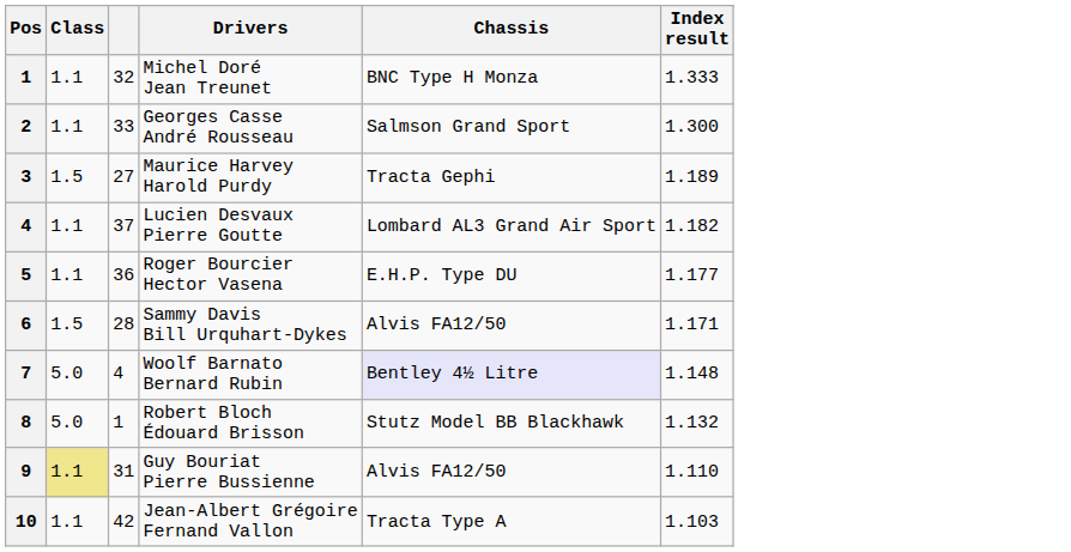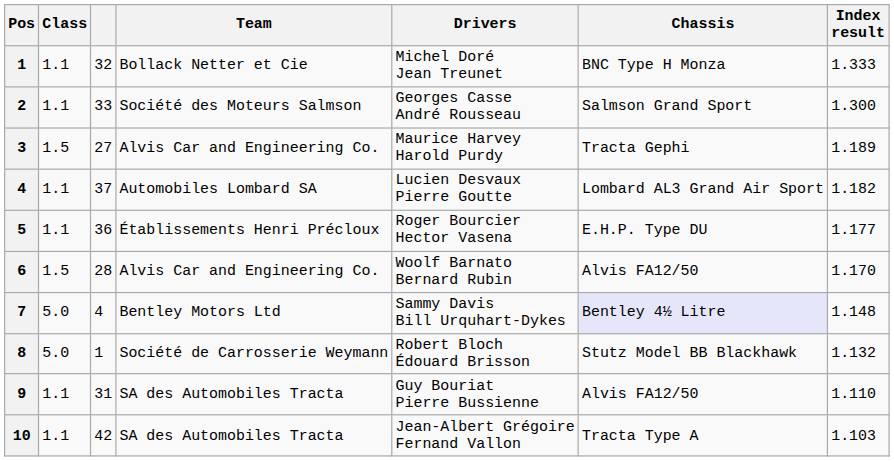+ column: Team | Bollack Netter et Cie | Société des Moteurs Salmson | Alvis Car and Engineering Co. | Automobiles Lombard SA | Établissements Henri Précloux | Alvis Car and Engineering Co. | Bentley Motors Ltd | Société de Carrosserie Weymann | SA des Automobiles Tracta | SA des Automobiles Tracta
6 | Drivers: Sammy Davis Bill Urquhart-Dykes -> Woolf Barnato Bernard Rubin
6 | Index result: 1.171 -> 1.170
7 | Drivers: Woolf Barnato Bernard Rubin -> Sammy Davis Bill Urquhart-Dykes
9 | Class: khaki background -> no background
